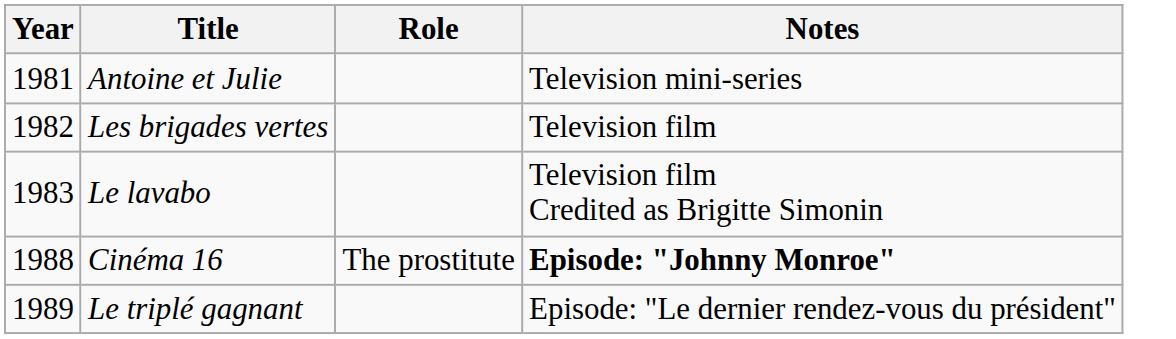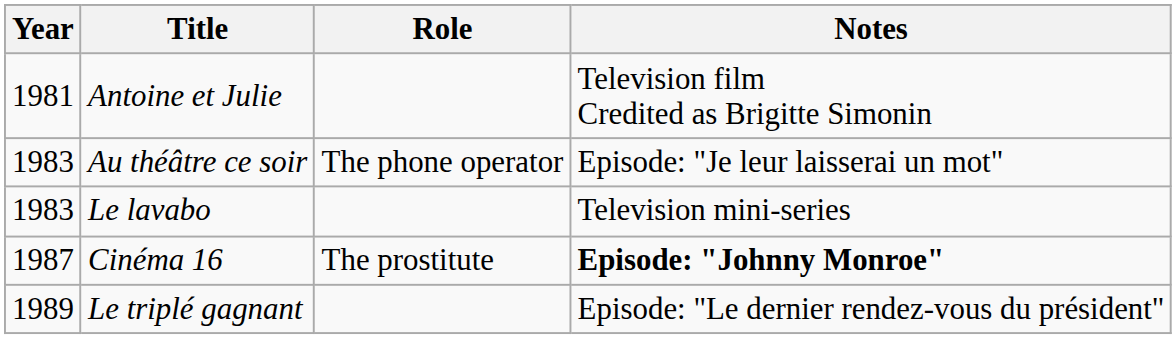Antoine et Julie | Notes: Television mini-series -> Television film Credited as Brigitte Simonin
- row: 1982 | Les brigades vertes | Television film
+ row: 1983 | Au théâtre ce soir | The phone operator | Episode: "Je leur laisserai un mot"
Le lavabo | Notes: Television film Credited as Brigitte Simonin -> Television mini-series
Cinéma 16 | Year: 1988 -> 1987
